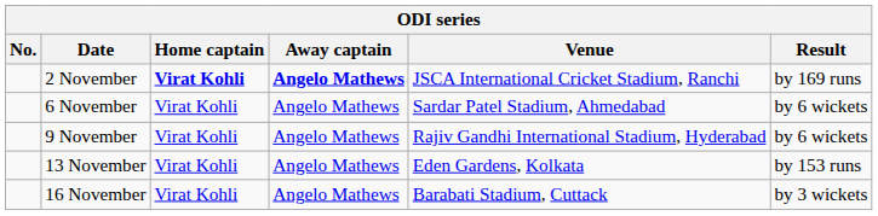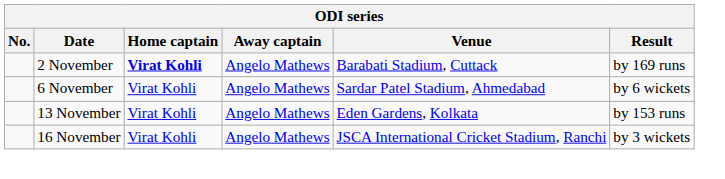2 November | Away captain: bold -> normal
2 November | Venue: JSCA International Cricket Stadium, Ranchi -> Barabati Stadium, Cuttack
- row: 9 November | Virat Kohli | Angelo Mathews | Rajiv Gandhi International Stadium, Hyderabad | by 6 wickets
16 November | Venue: Barabati Stadium, Cuttack -> JSCA International Cricket Stadium, Ranchi
